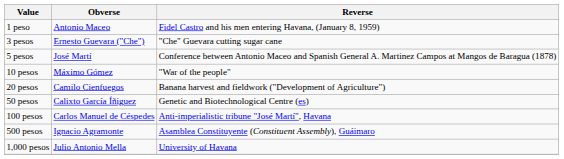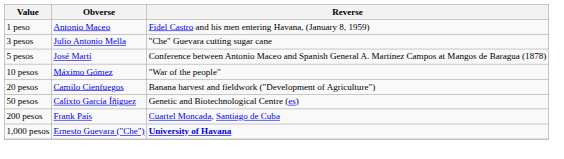3 pesos | Obverse: Ernesto Guevara ("Che") -> Julio Antonio Mella
- row: 100 pesos | Carlos Manuel de Céspedes | Anti-imperialistic tribune "José Martí", Havana
+ row: 200 pesos | Frank País | Cuartel Moncada, Santiago de Cuba
- row: 500 pesos | Ignacio Agramonte | Asamblea Constituyente (Constituent Assembly), Guáimaro
1,000 pesos | Obverse: Julio Antonio Mella -> Ernesto Guevara ("Che")
1,000 pesos | Reverse: normal -> bold
